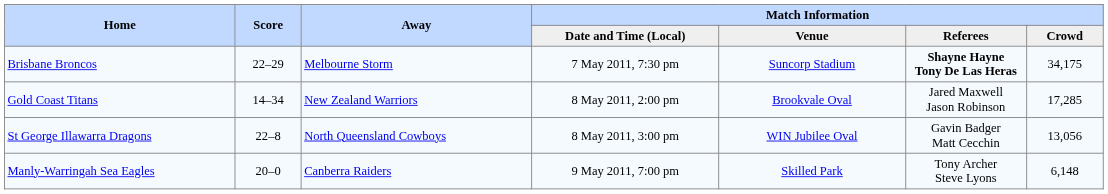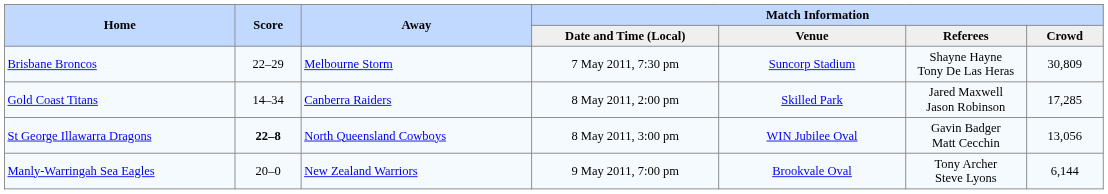Brisbane Broncos | Match Information / Referees: bold -> normal
Brisbane Broncos | Match Information / Crowd: 34,175 -> 30,809
Gold Coast Titans | Away: New Zealand Warriors -> Canberra Raiders
Gold Coast Titans | Match Information / Venue: Brookvale Oval -> Skilled Park
St George Illawarra Dragons | Score: normal -> bold
Manly-Warringah Sea Eagles | Away: Canberra Raiders -> New Zealand Warriors
Manly-Warringah Sea Eagles | Match Information / Venue: Skilled Park -> Brookvale Oval
Manly-Warringah Sea Eagles | Match Information / Crowd: 6,148 -> 6,144
